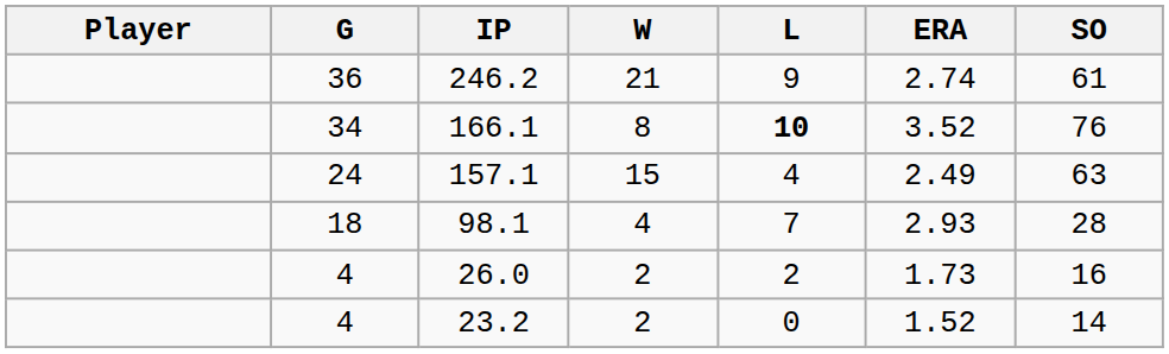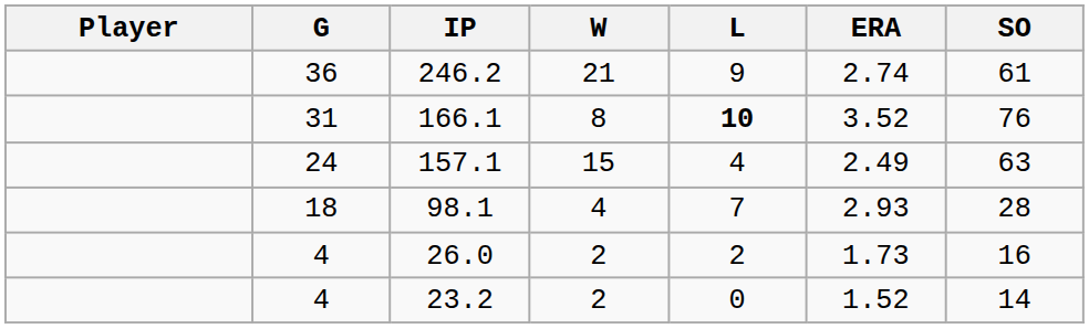166.1 | G: 34 -> 31
